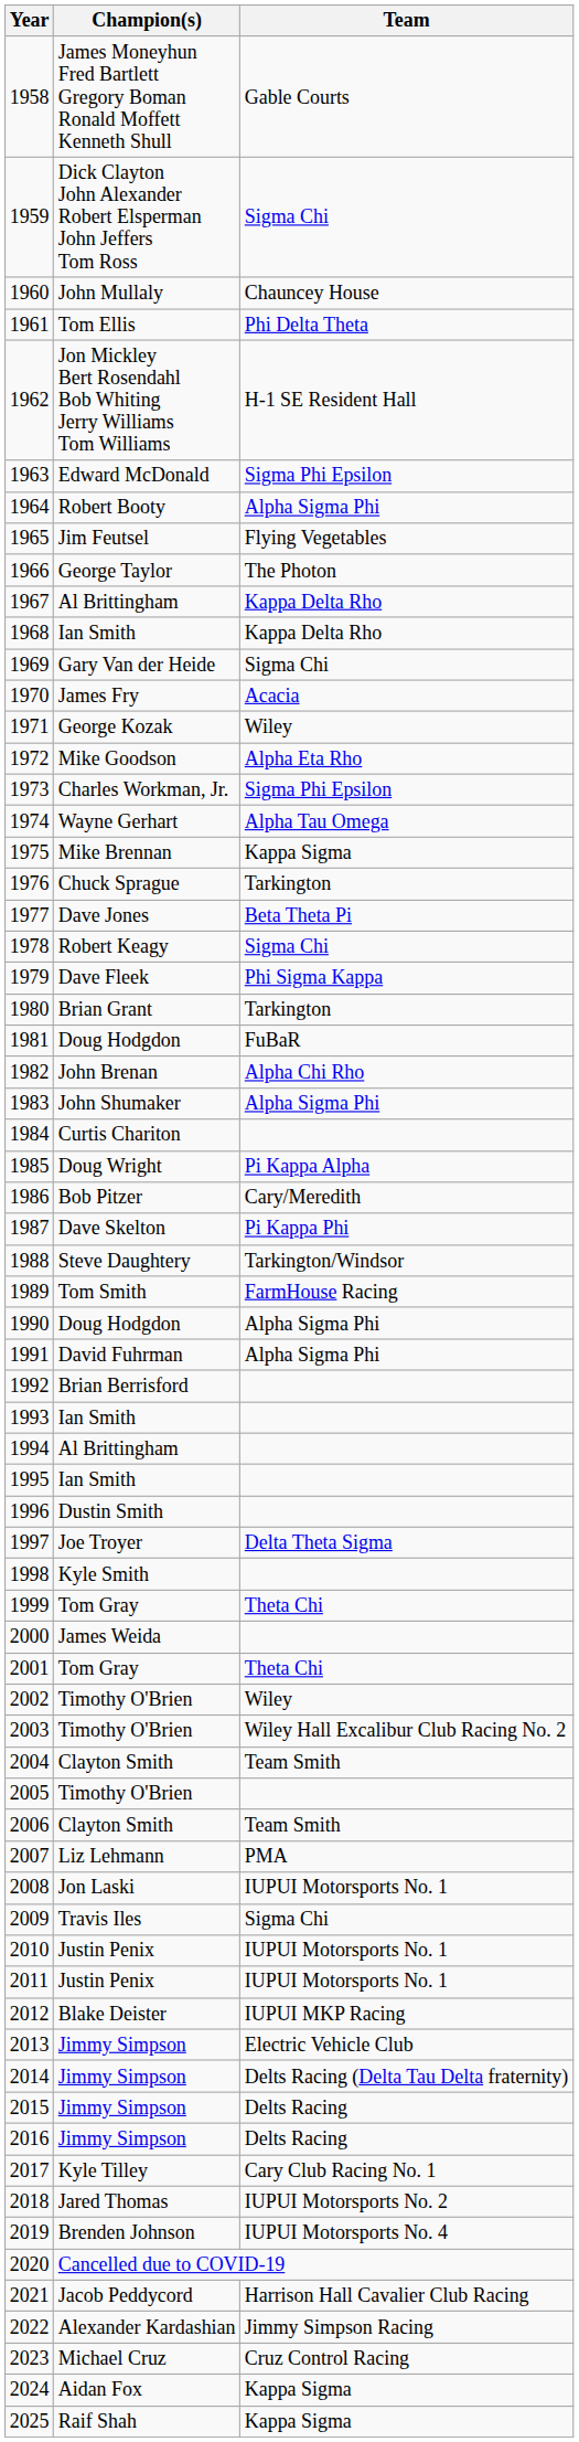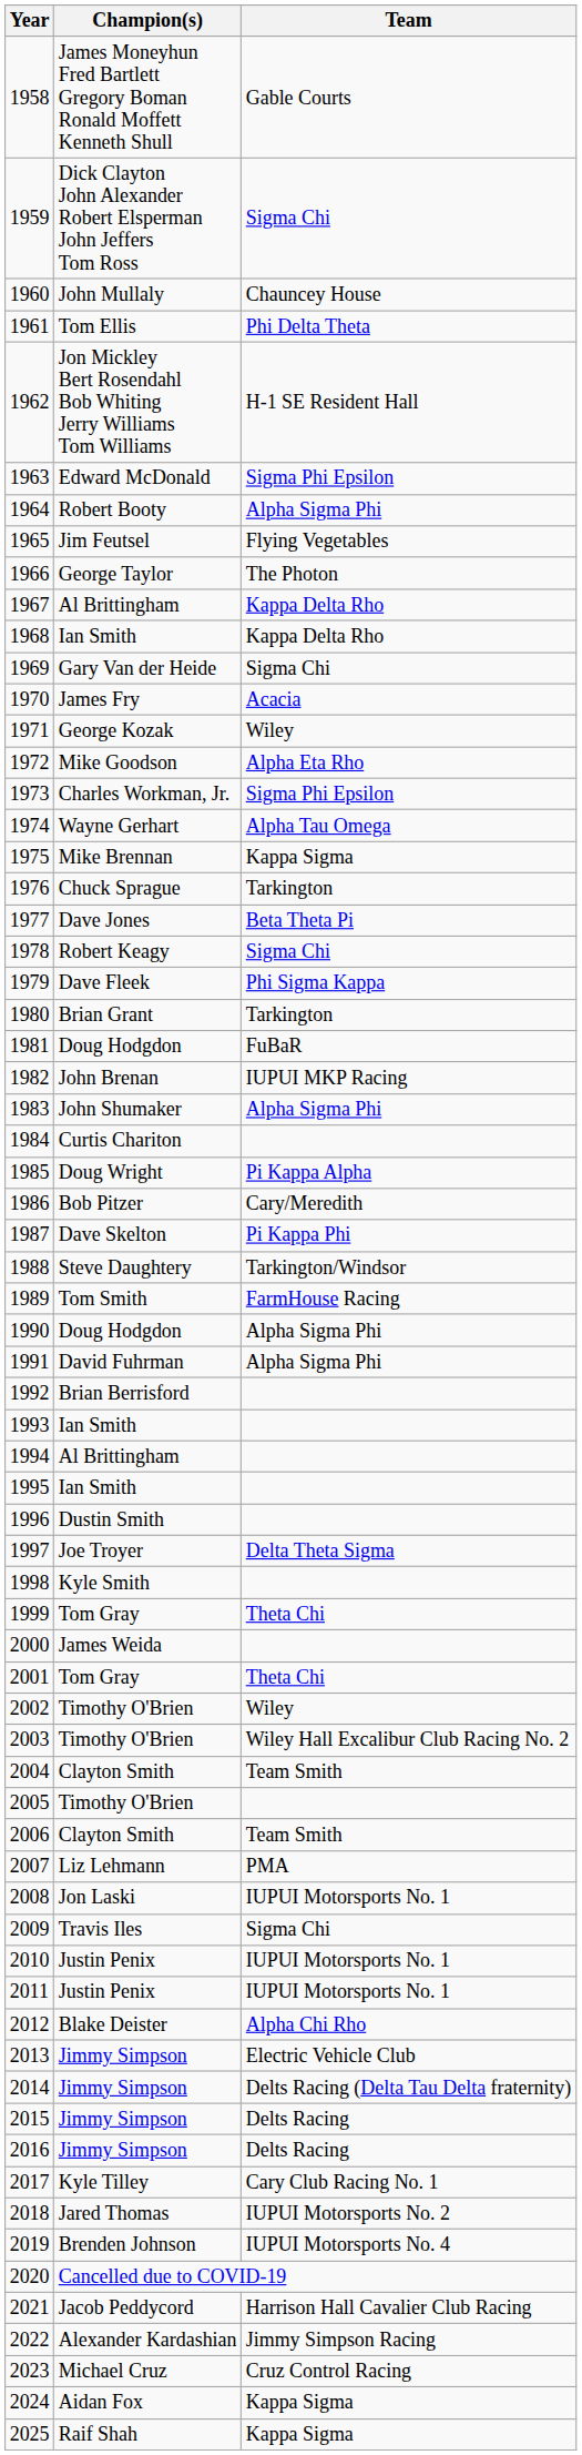1982 | Team: Alpha Chi Rho -> IUPUI MKP Racing
2012 | Team: IUPUI MKP Racing -> Alpha Chi Rho
